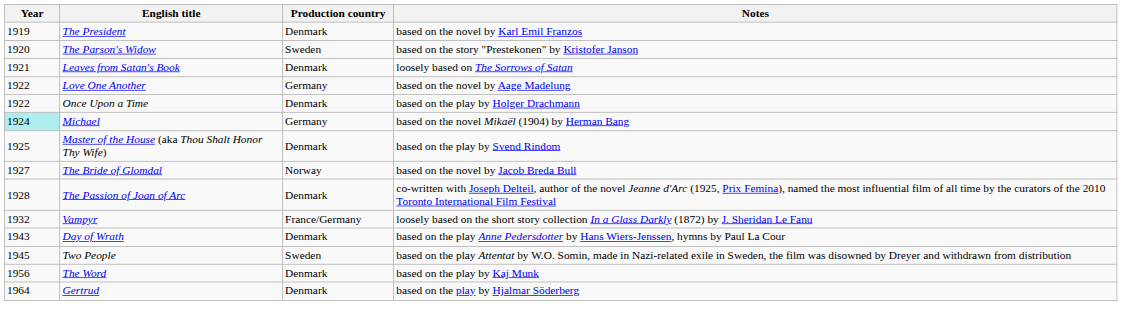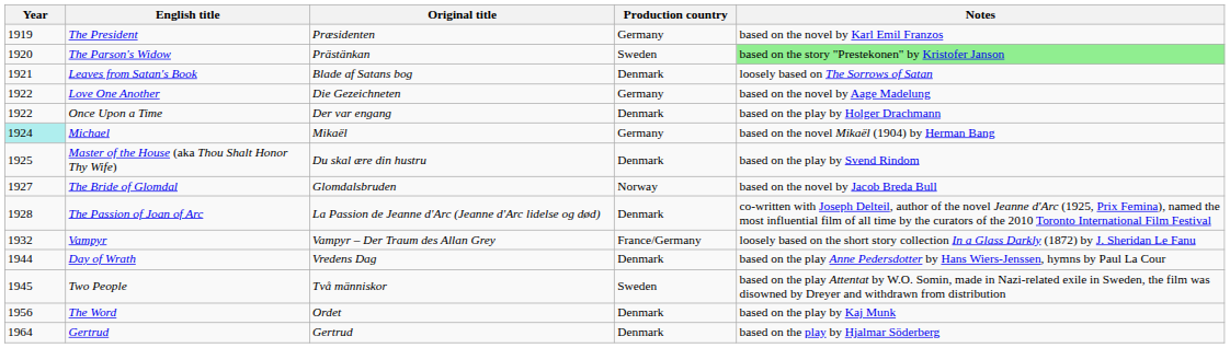+ column: Original title | Præsidenten | Prästänkan | Blade af Satans bog | Die Gezeichneten | Der var engang | Mikaël | Du skal ære din hustru | Glomdalsbruden | La Passion de Jeanne d'Arc (Jeanne d'Arc lidelse og død) | Vampyr – Der Traum des Allan Grey | Vredens Dag | Två människor | Ordet | Gertrud
The President | Production country: Denmark -> Germany
The Parson's Widow | Notes: no background -> lightgreen background
Day of Wrath | Year: 1943 -> 1944
